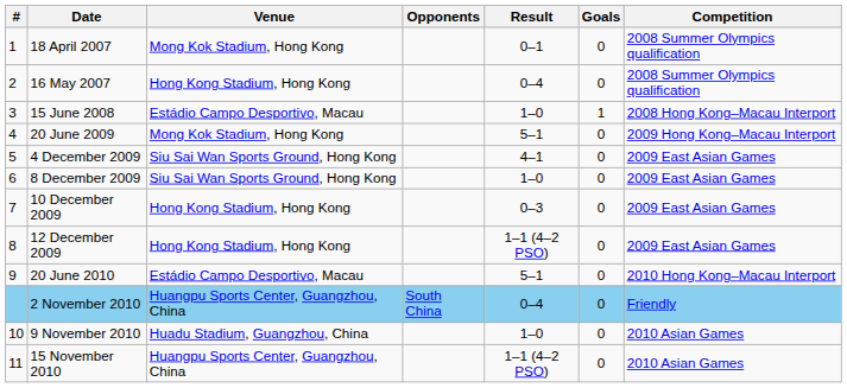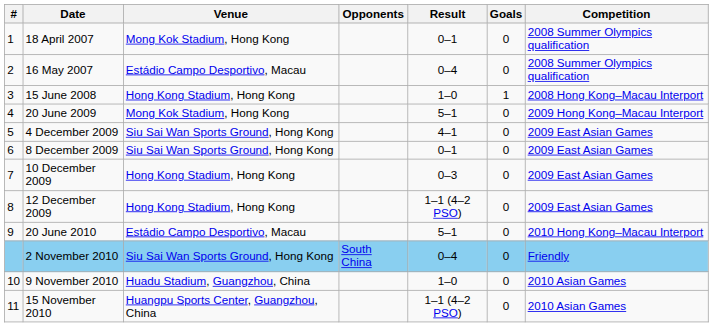16 May 2007 | Venue: Hong Kong Stadium, Hong Kong -> Estádio Campo Desportivo, Macau
15 June 2008 | Venue: Estádio Campo Desportivo, Macau -> Hong Kong Stadium, Hong Kong
8 December 2009 | Result: 1–0 -> 0–1
2 November 2010 | Venue: Huangpu Sports Center, Guangzhou, China -> Siu Sai Wan Sports Ground, Hong Kong
